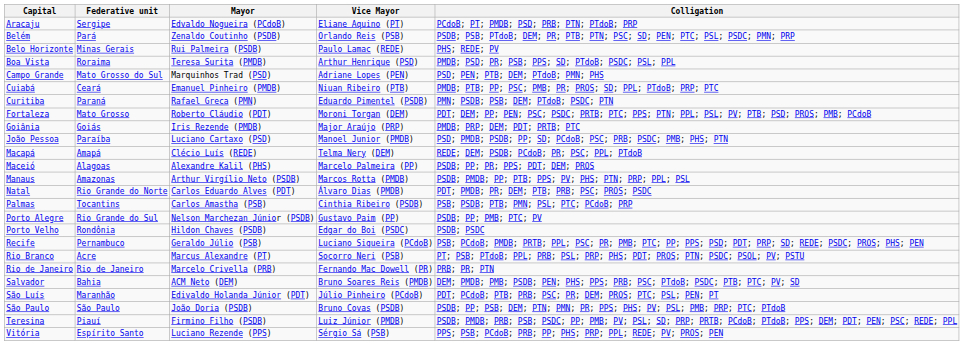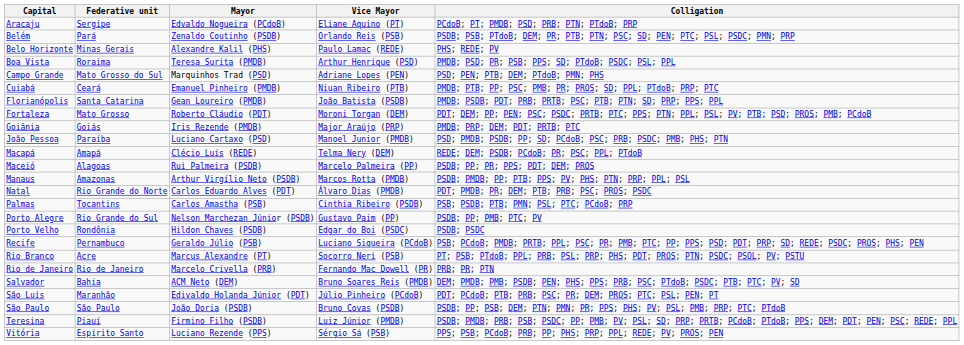Belo Horizonte | Mayor: Rui Palmeira (PSDB) -> Alexandre Kalil (PHS)
- row: Curitiba | Paraná | Rafael Greca (PMN) | Eduardo Pimentel (PSDB) | PMN; PSDB; PSB; DEM; PTdoB; PSDC; PTN
+ row: Florianópolis | Santa Catarina | Gean Loureiro (PMDB) | João Batista (PSDB) | PMDB; PSDB; PDT; PRB; PRTB; PSC; PTB; PTN; SD; PRP; PPS; PPL
Maceió | Mayor: Alexandre Kalil (PHS) -> Rui Palmeira (PSDB)
